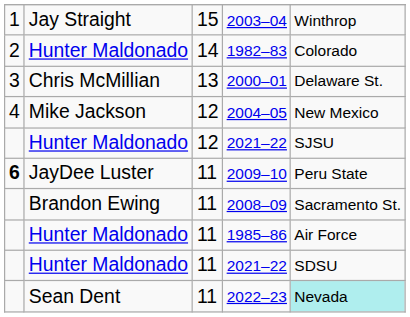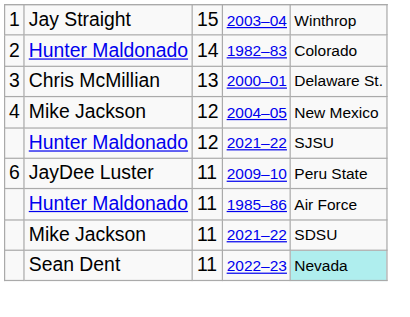2009–10 | column 1: bold -> normal
- row: Brandon Ewing | 11 | 2008–09 | Sacramento St.
11 / 2021–22 | column 2: Hunter Maldonado -> Mike Jackson
